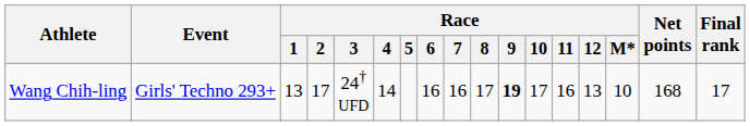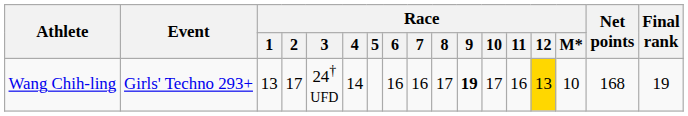Wang Chih-ling | Race / 12: no background -> gold background
Wang Chih-ling | Final rank: 17 -> 19
